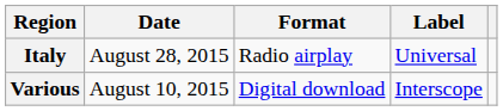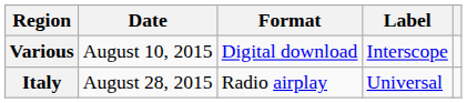rows swapped: Various <-> Italy
